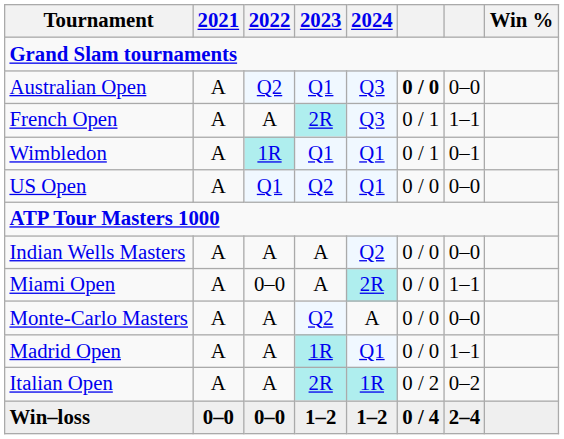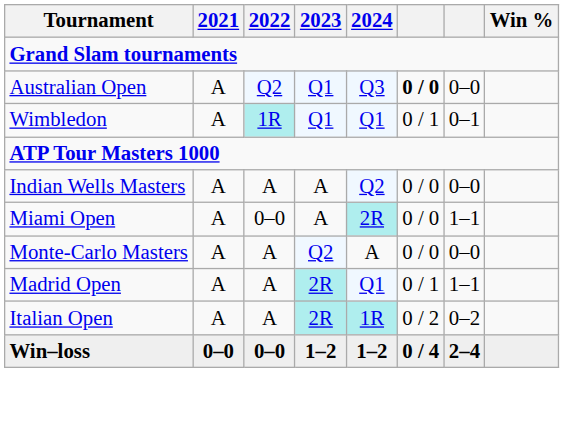- row: French Open | A | A | 2R | Q3 | 0 / 1 | 1–1
- row: US Open | A | Q1 | Q2 | Q1 | 0 / 0 | 0–0
Madrid Open | 2023: 1R -> 2R
Madrid Open | column 6: 0 / 0 -> 0 / 1
